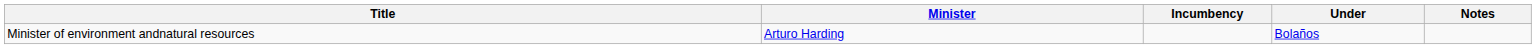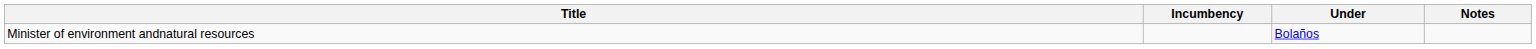- column: Minister | Arturo Harding
